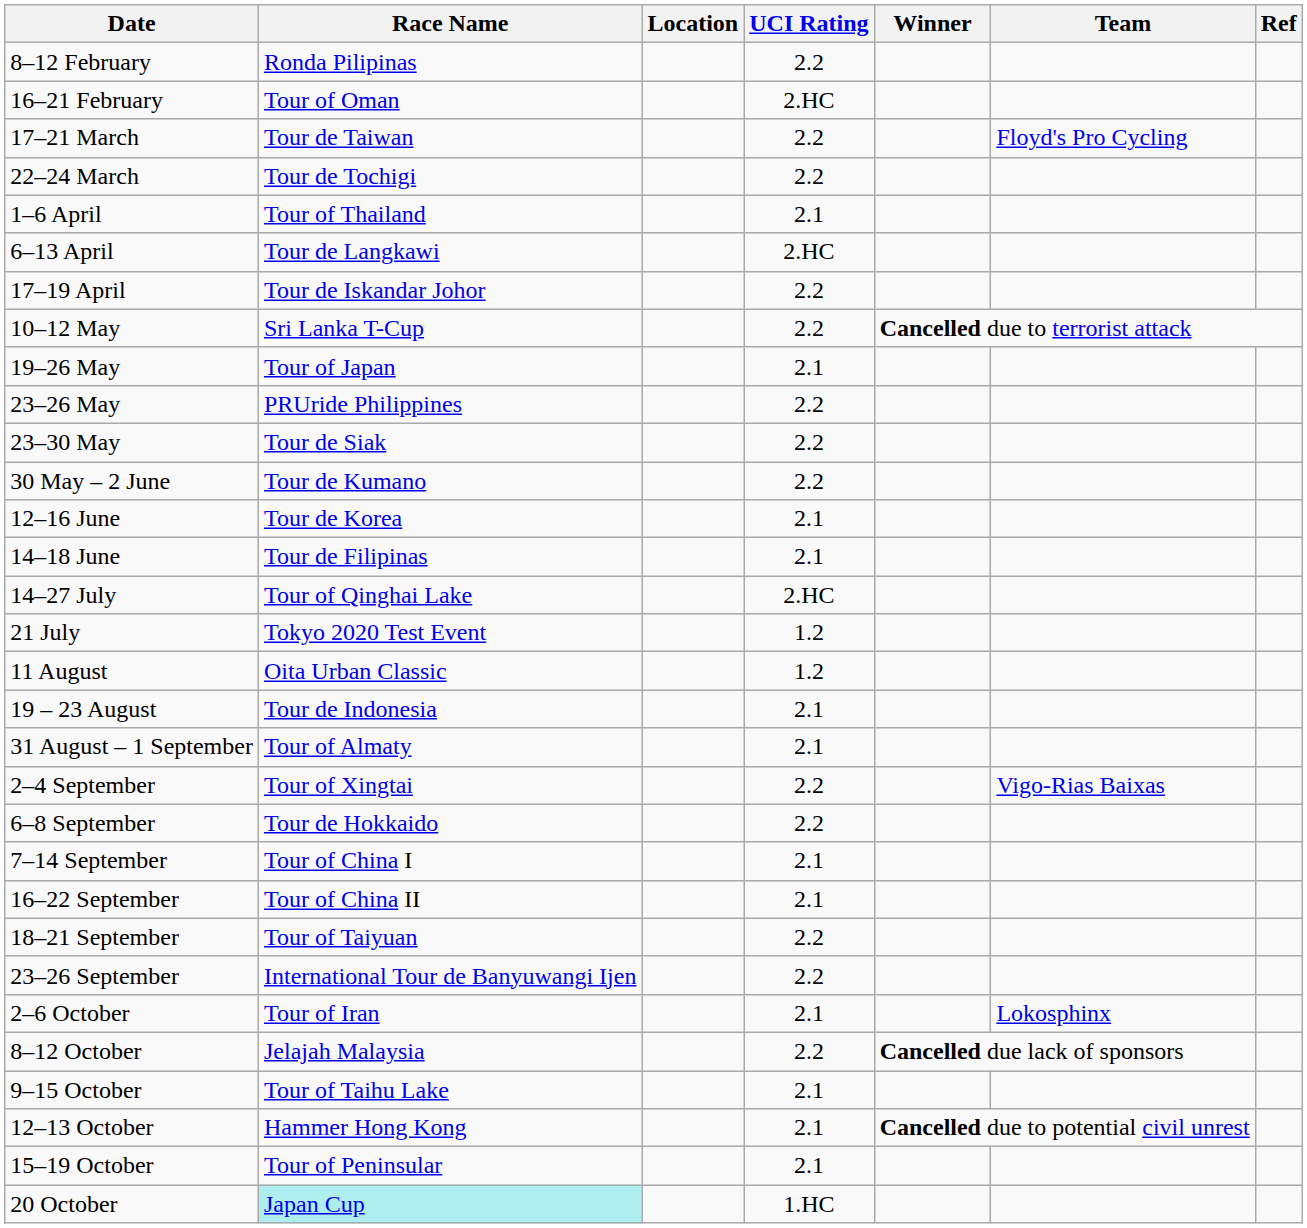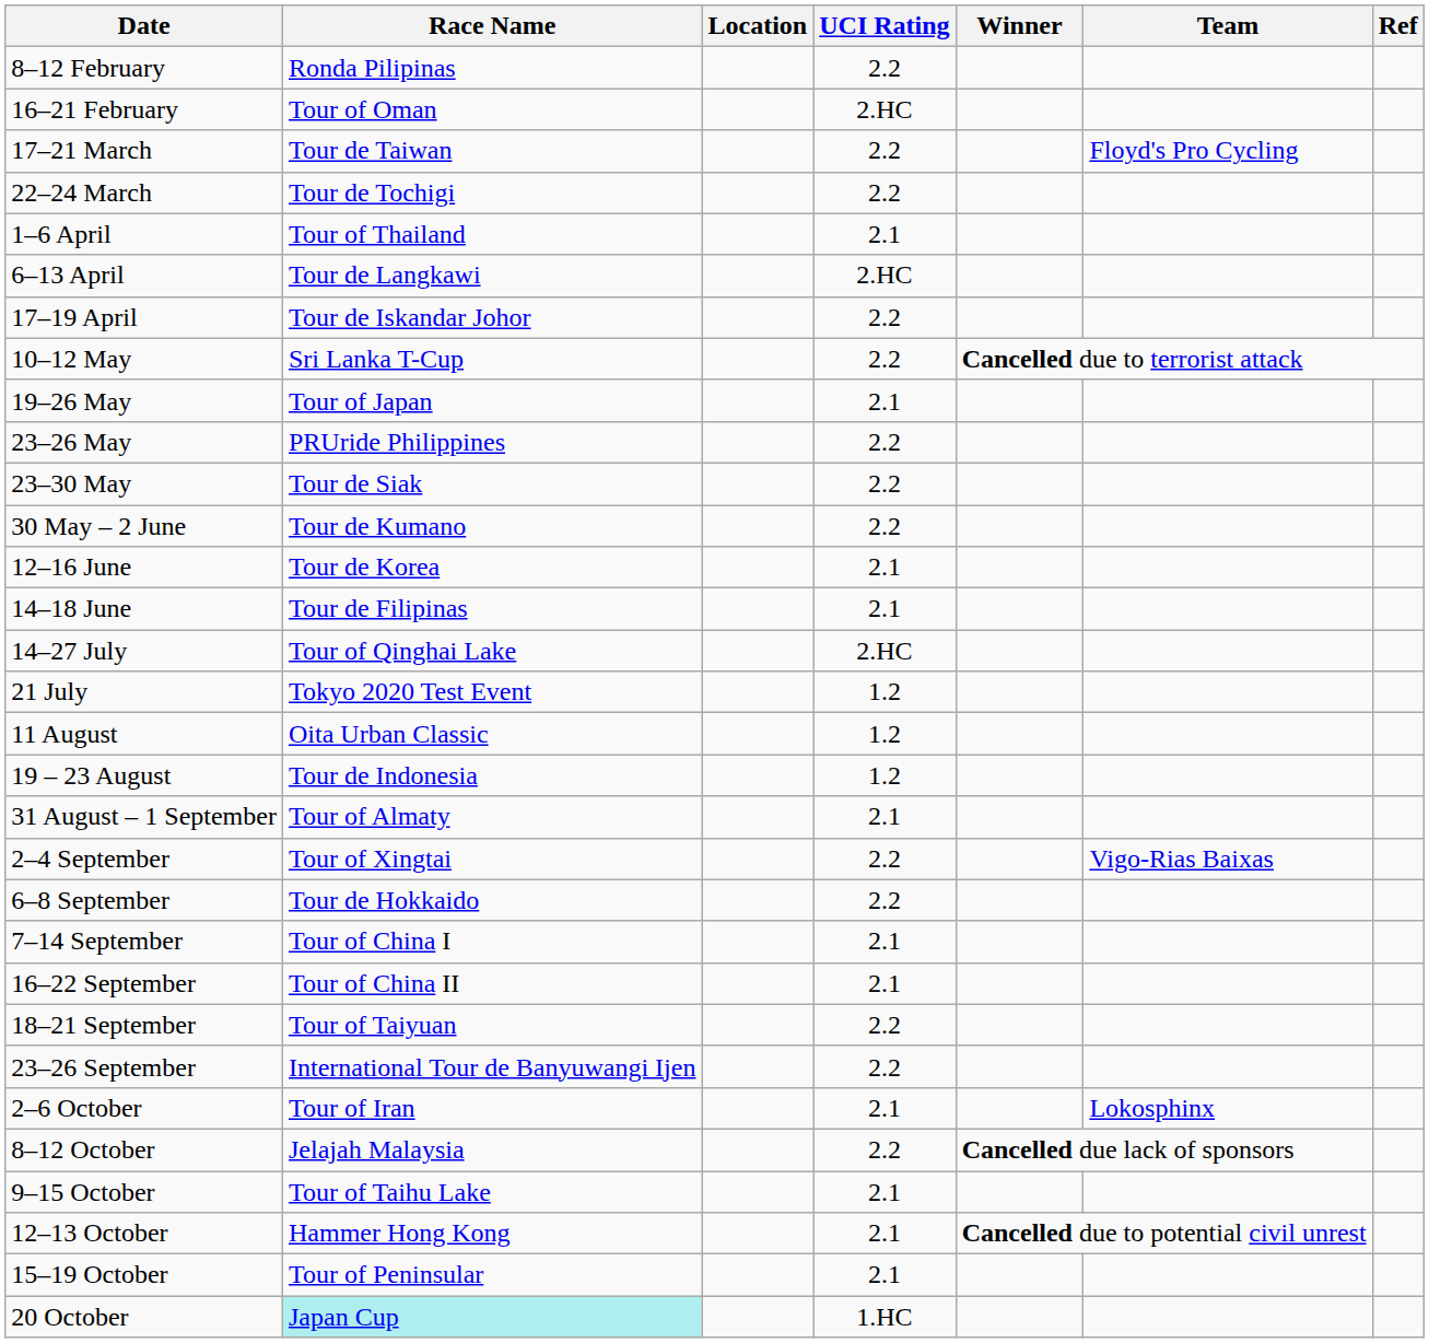19 – 23 August | UCI Rating: 2.1 -> 1.2
